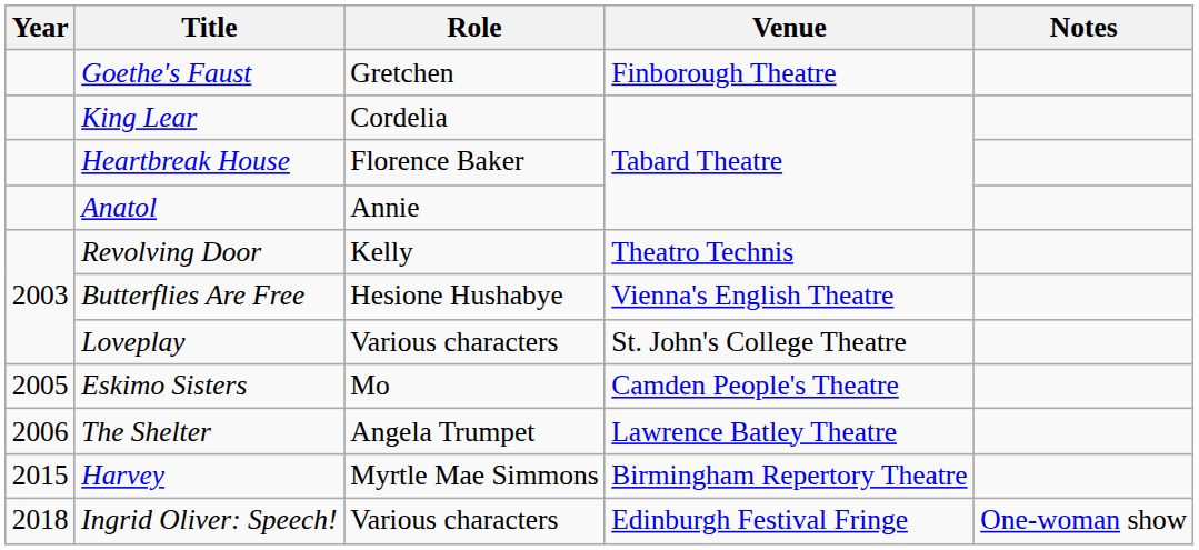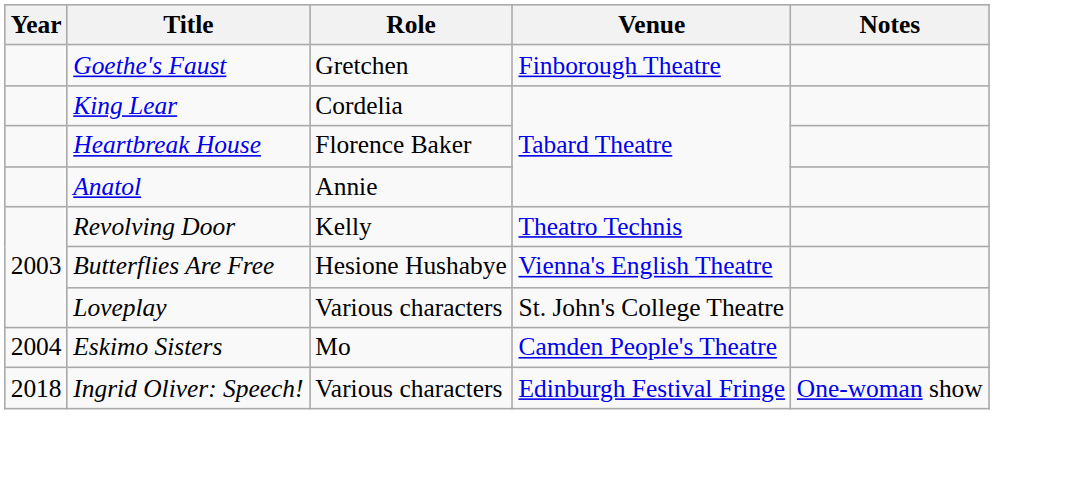Eskimo Sisters | Year: 2005 -> 2004
- row: 2006 | The Shelter | Angela Trumpet | Lawrence Batley Theatre
- row: 2015 | Harvey | Myrtle Mae Simmons | Birmingham Repertory Theatre
